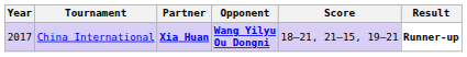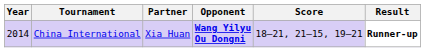China International | Year: 2017 -> 2014
China International | Partner: bold -> normal
